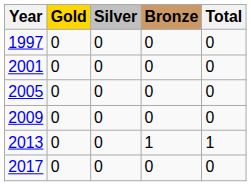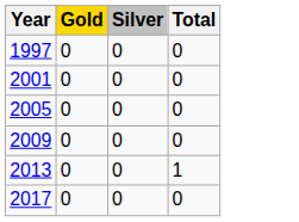- column: Bronze | 0 | 0 | 0 | 0 | 1 | 0
